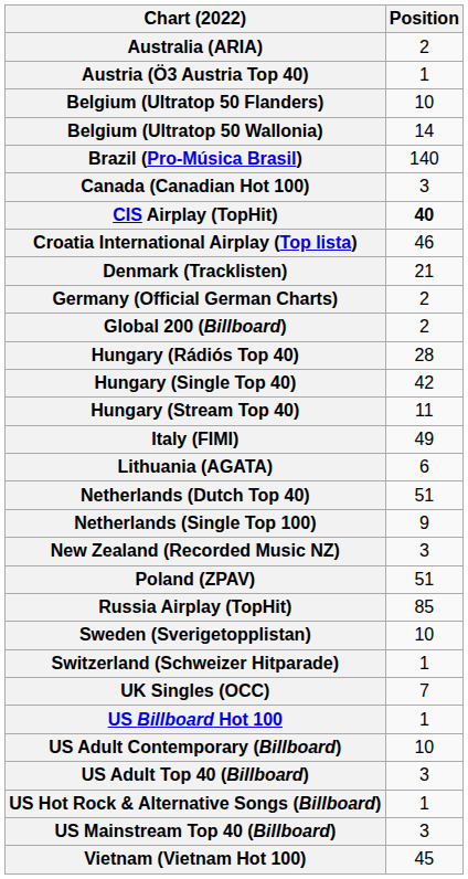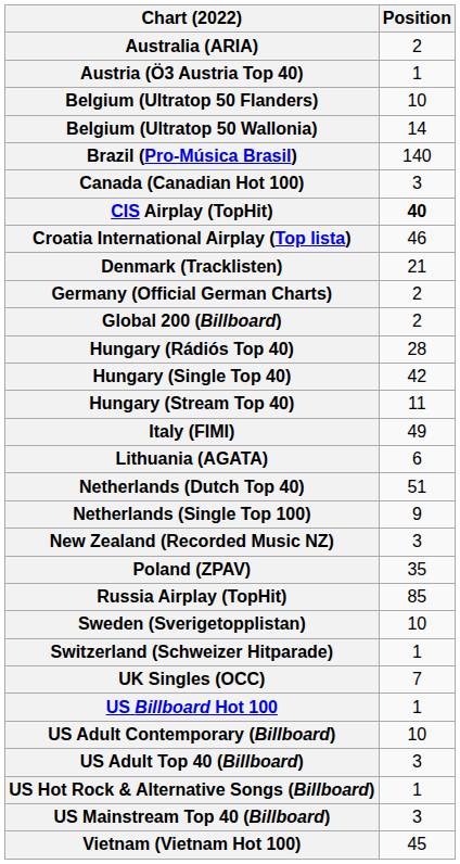Poland (ZPAV) | Position: 51 -> 35
